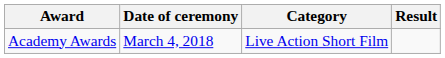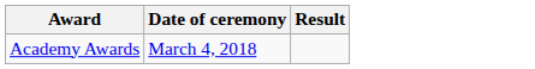- column: Category | Live Action Short Film
